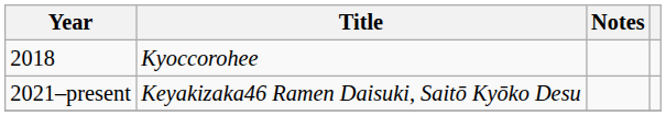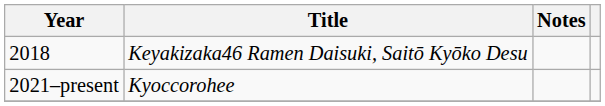2018 | Title: Kyoccorohee -> Keyakizaka46 Ramen Daisuki, Saitō Kyōko Desu
2021–present | Title: Keyakizaka46 Ramen Daisuki, Saitō Kyōko Desu -> Kyoccorohee
